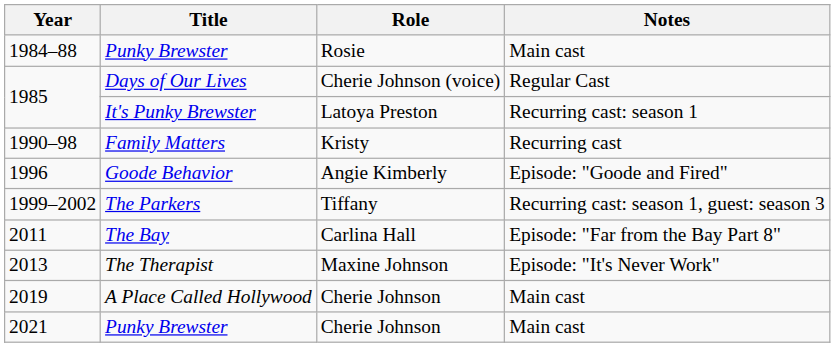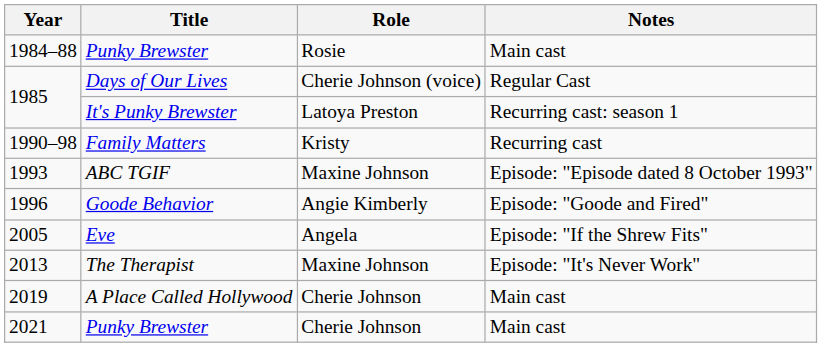+ row: 1993 | ABC TGIF | Maxine Johnson | Episode: "Episode dated 8 October 1993"
- row: 1999–2002 | The Parkers | Tiffany | Recurring cast: season 1, guest: season 3
+ row: 2005 | Eve | Angela | Episode: "If the Shrew Fits"
- row: 2011 | The Bay | Carlina Hall | Episode: "Far from the Bay Part 8"
